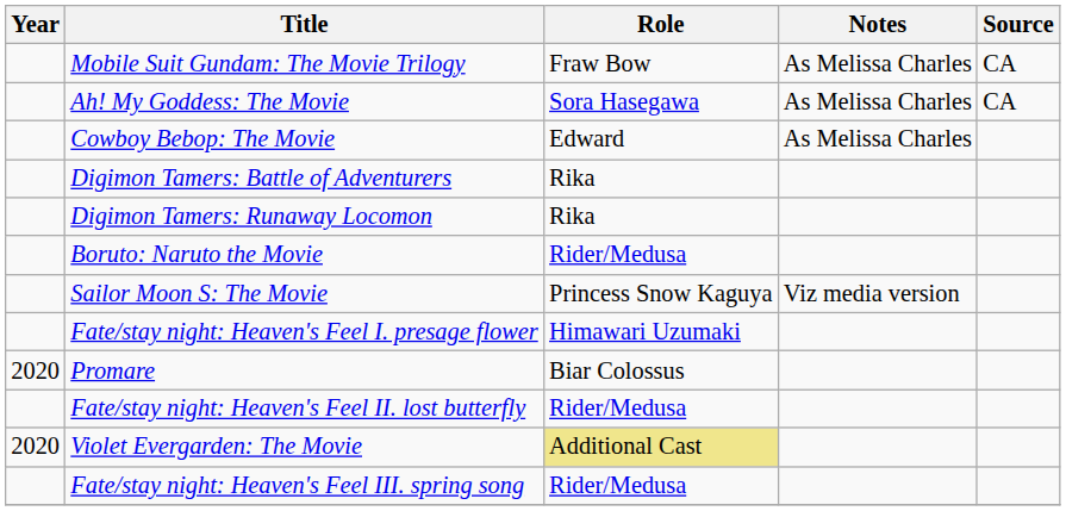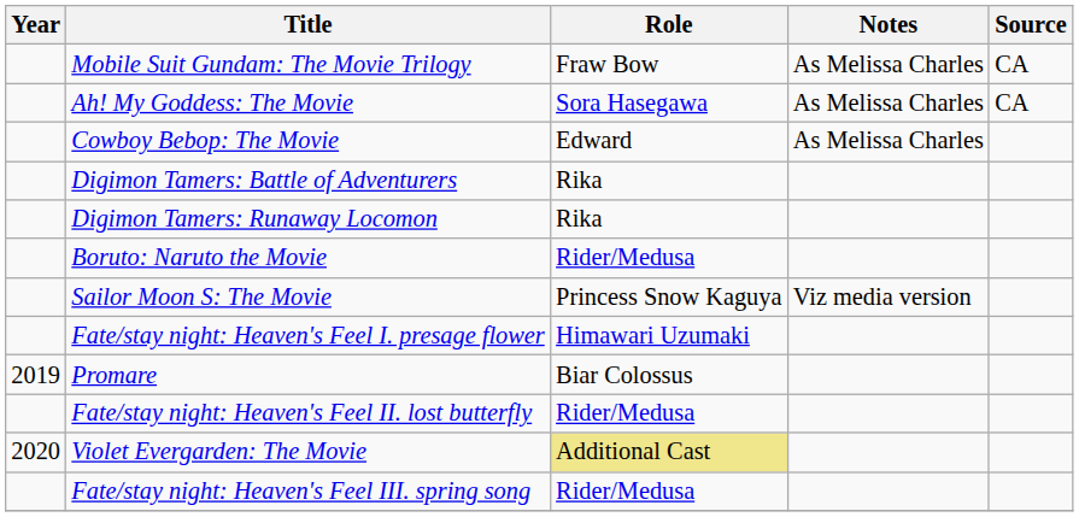Promare | Year: 2020 -> 2019
